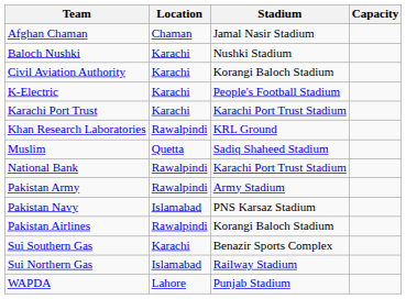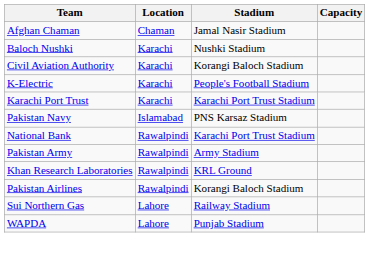rows swapped: Khan Research Laboratories <-> Pakistan Navy
- row: Muslim | Quetta | Sadiq Shaheed Stadium
- row: Sui Southern Gas | Karachi | Benazir Sports Complex
Sui Northern Gas | Location: Islamabad -> Lahore
